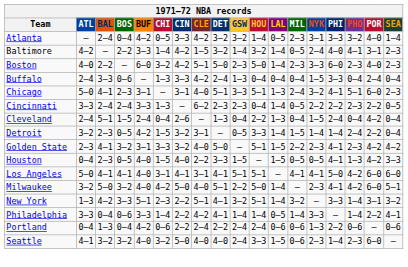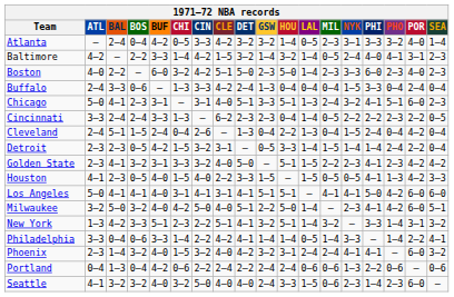Detroit | ATL: 3–2 -> 2–3
Houston | ATL: 0–4 -> 4–1
+ row: Phoenix | 2–3 | 1–4 | 3–2 | 4–0 | 1–5 | 3–2 | 4–0 | 4–2 | 3–2 | 3–1 | 2–4 | 2–4 | 4–1 | 4–1 | — | 6–0 | 3–2
